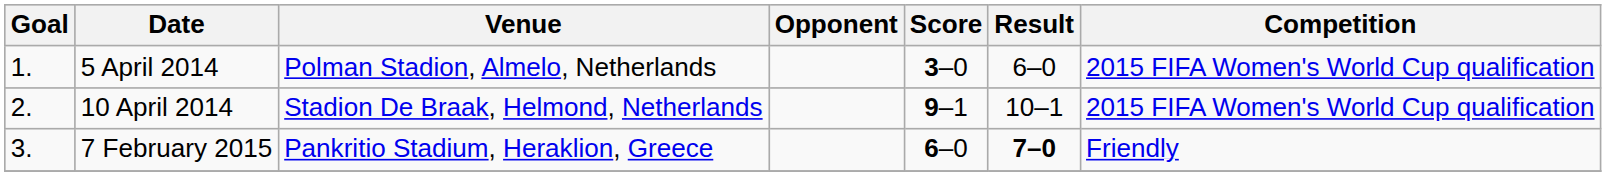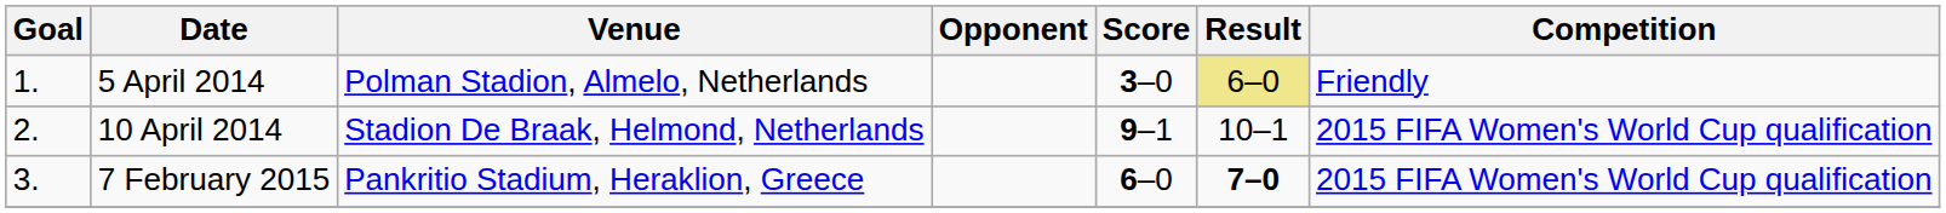5 April 2014 | Result: no background -> khaki background
5 April 2014 | Competition: 2015 FIFA Women's World Cup qualification -> Friendly
7 February 2015 | Competition: Friendly -> 2015 FIFA Women's World Cup qualification
